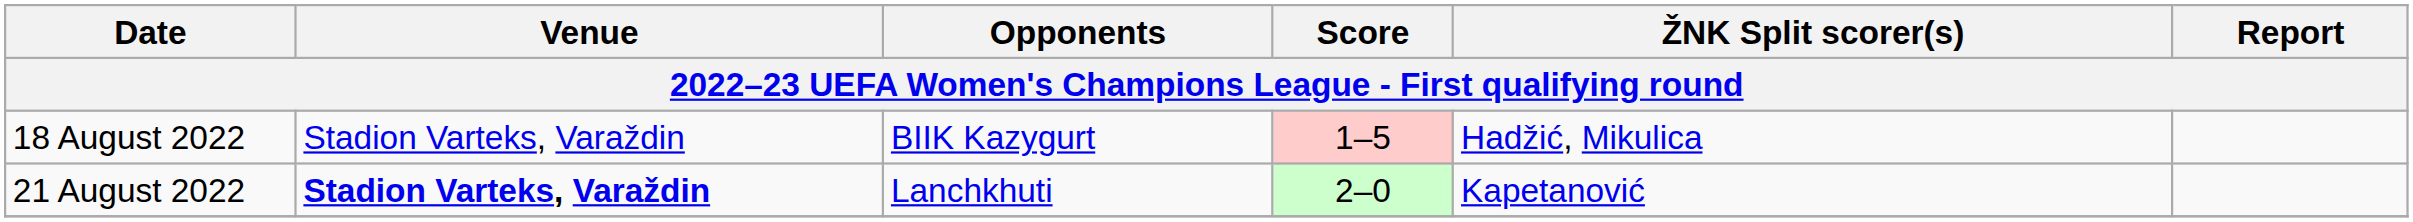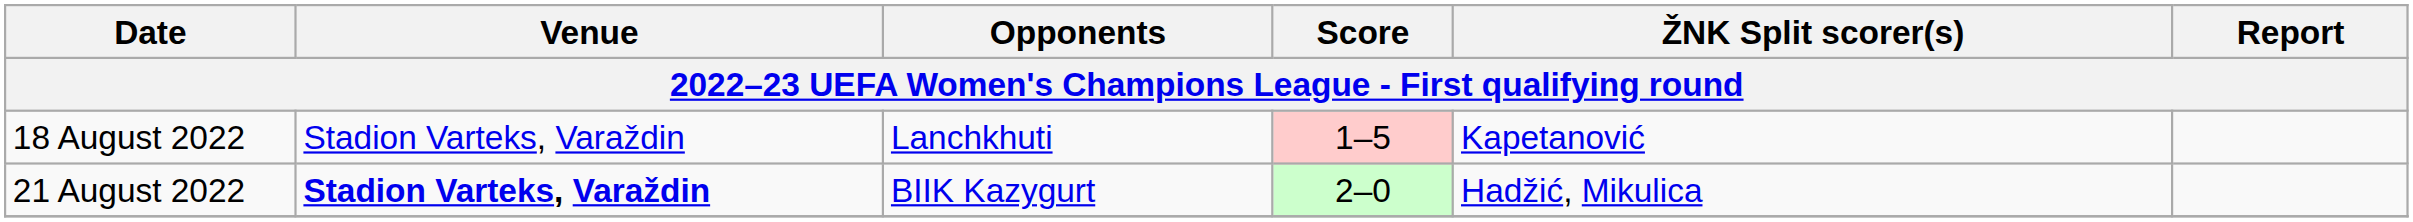18 August 2022 | Opponents: BIIK Kazygurt -> Lanchkhuti
18 August 2022 | ŽNK Split scorer(s): Hadžić, Mikulica -> Kapetanović
21 August 2022 | Opponents: Lanchkhuti -> BIIK Kazygurt
21 August 2022 | ŽNK Split scorer(s): Kapetanović -> Hadžić, Mikulica
